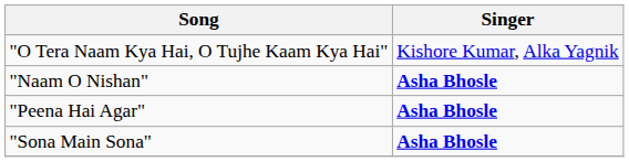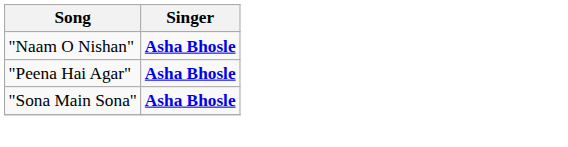- row: "O Tera Naam Kya Hai, O Tujhe Kaam Kya Hai" | Kishore Kumar, Alka Yagnik
